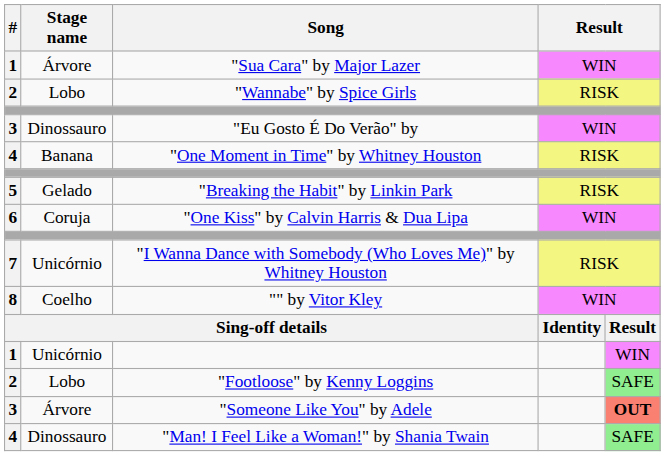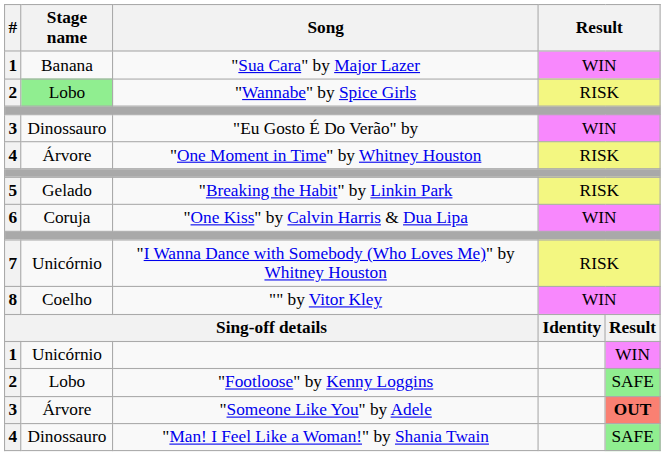"Sua Cara" by Major Lazer | Stage name: Árvore -> Banana
"Wannabe" by Spice Girls | Stage name: no background -> lightgreen background
"One Moment in Time" by Whitney Houston | Stage name: Banana -> Árvore
